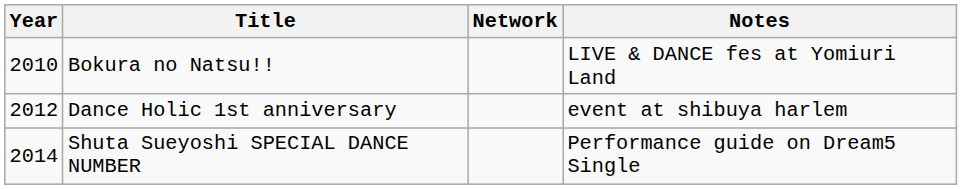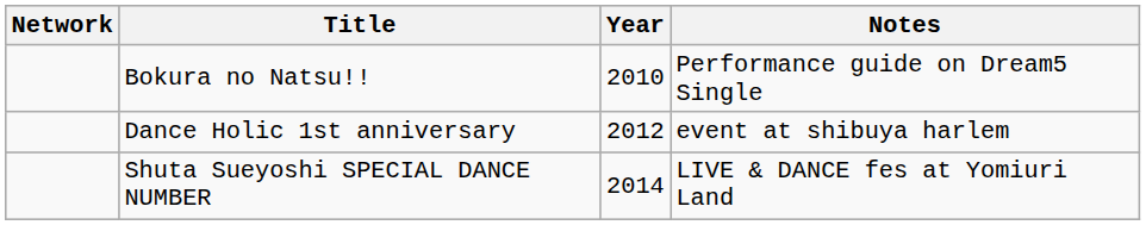columns swapped: Year <-> Network
Bokura no Natsu!! | Notes: LIVE & DANCE fes at Yomiuri Land -> Performance guide on Dream5 Single
Shuta Sueyoshi SPECIAL DANCE NUMBER | Notes: Performance guide on Dream5 Single -> LIVE & DANCE fes at Yomiuri Land
